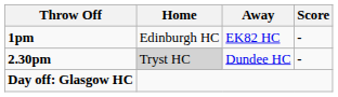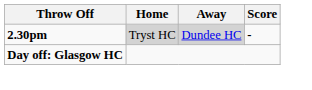- row: 1pm | Edinburgh HC | EK82 HC | -
2.30pm | Away: no background -> lightgrey background
